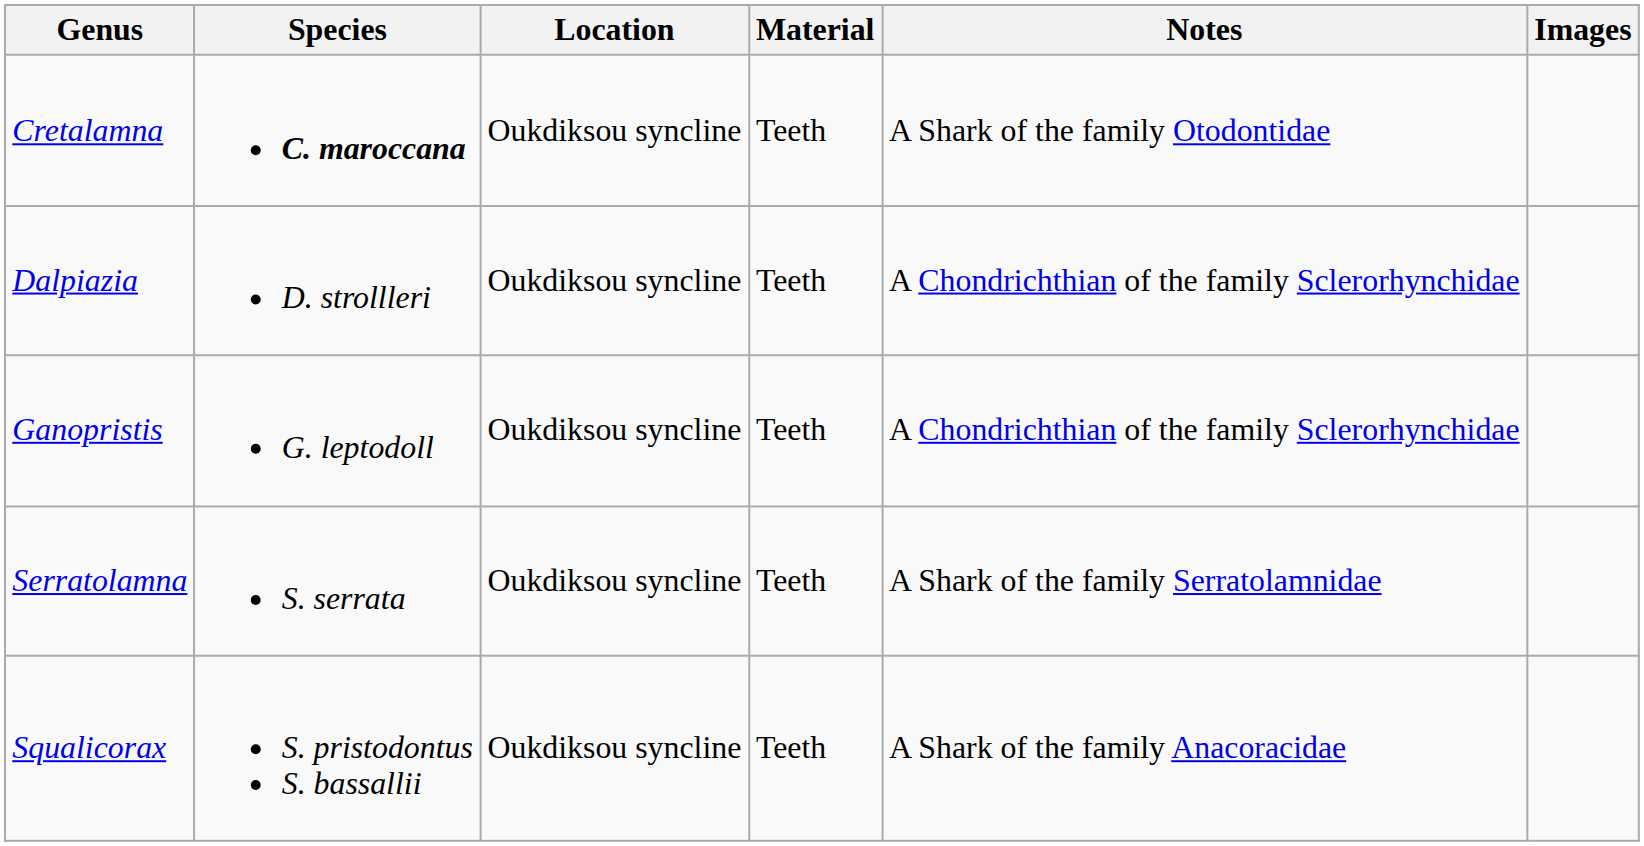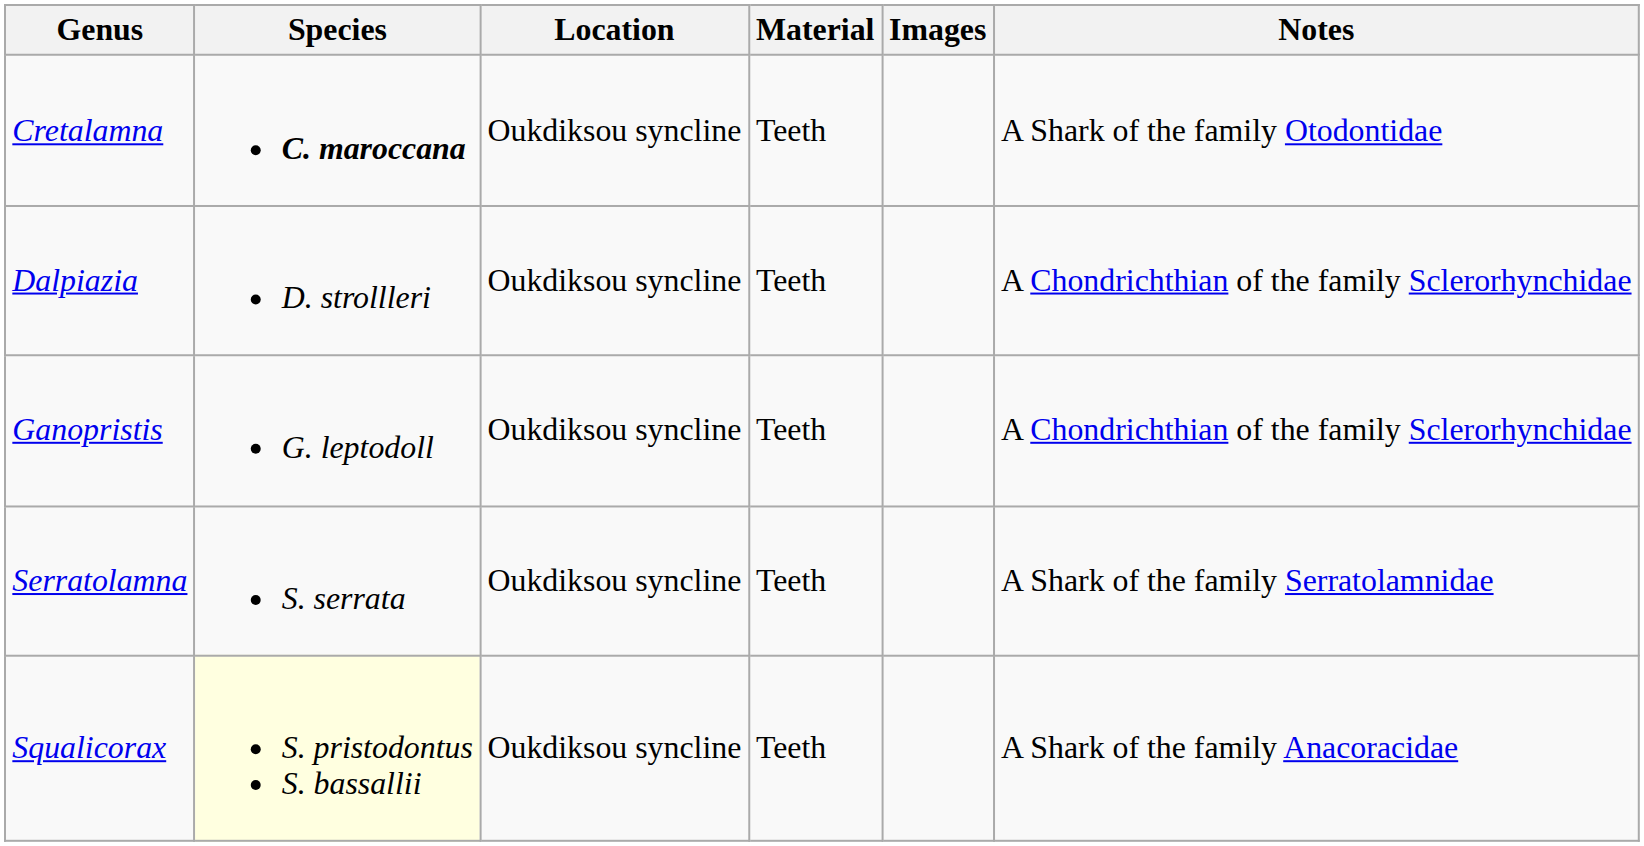columns swapped: Notes <-> Images
Squalicorax | Species: no background -> lightyellow background
